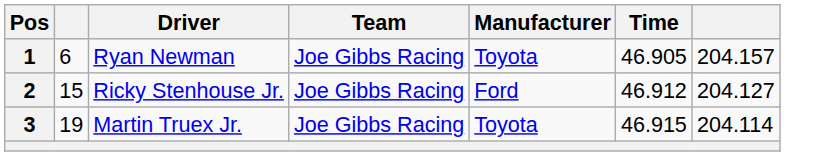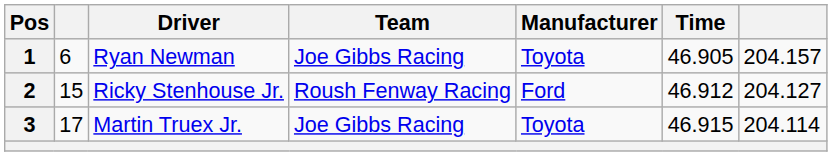2 | Team: Joe Gibbs Racing -> Roush Fenway Racing
3 | column 2: 19 -> 17
